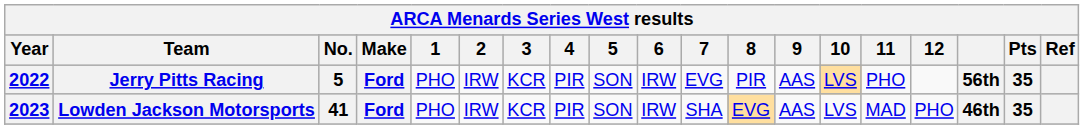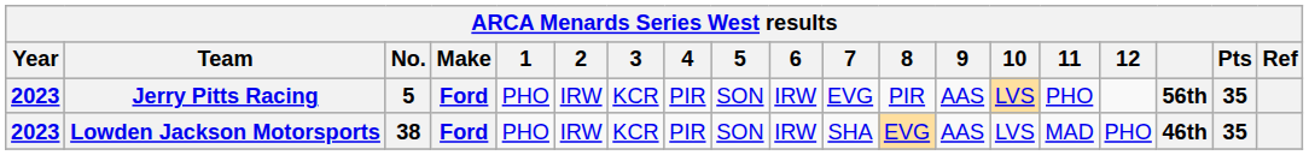Jerry Pitts Racing | Year: 2022 -> 2023
Lowden Jackson Motorsports | No.: 41 -> 38
